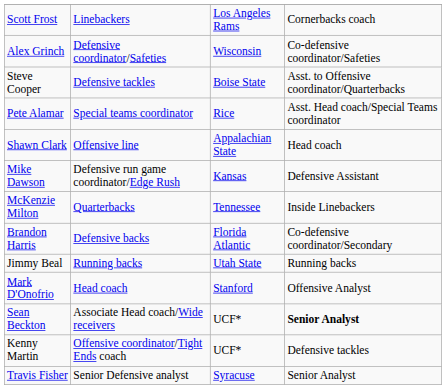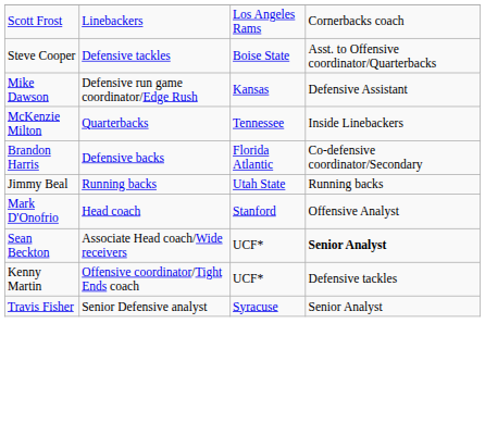- row: Alex Grinch | Defensive coordinator/Safeties | Wisconsin | Co-defensive coordinator/Safeties
- row: Pete Alamar | Special teams coordinator | Rice | Asst. Head coach/Special Teams coordinator
- row: Shawn Clark | Offensive line | Appalachian State | Head coach
